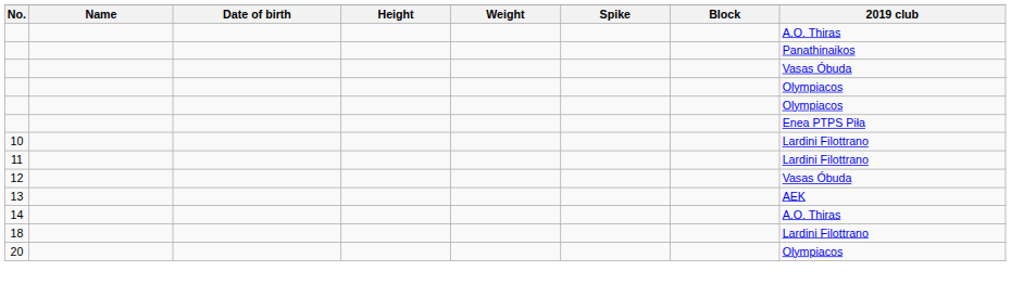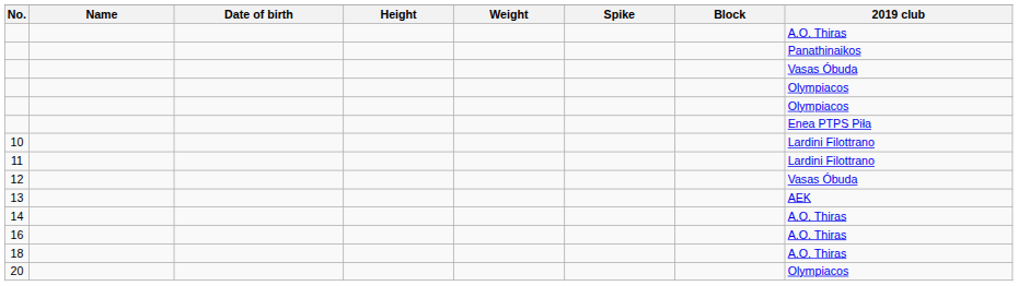+ row: 16 | A.O. Thiras
18 | 2019 club: Lardini Filottrano -> A.O. Thiras
